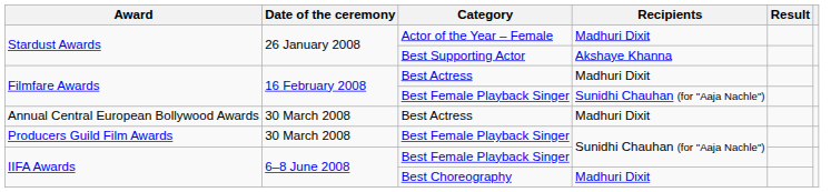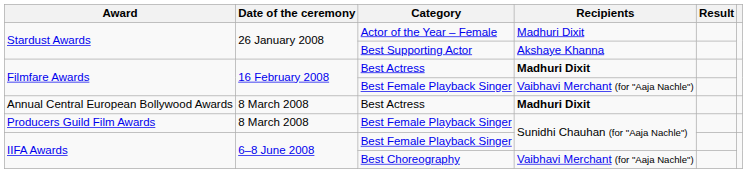Filmfare Awards / Best Actress | Recipients: normal -> bold
Filmfare Awards / Best Female Playback Singer | Recipients: Sunidhi Chauhan (for "Aaja Nachle") -> Vaibhavi Merchant (for "Aaja Nachle")
Annual Central European Bollywood Awards | Date of the ceremony: 30 March 2008 -> 8 March 2008
Annual Central European Bollywood Awards | Recipients: normal -> bold
Producers Guild Film Awards | Date of the ceremony: 30 March 2008 -> 8 March 2008
IIFA Awards / Best Choreography | Recipients: Madhuri Dixit -> Vaibhavi Merchant (for "Aaja Nachle")
